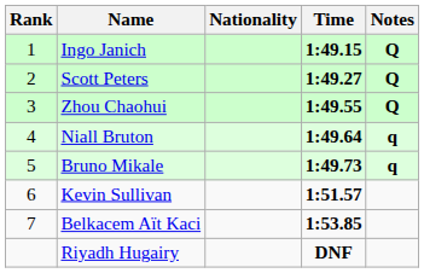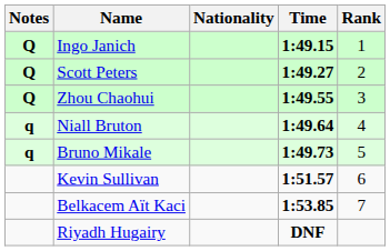columns swapped: Rank <-> Notes
